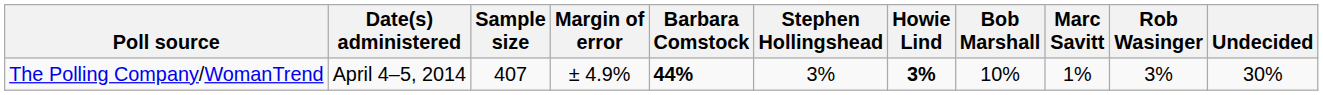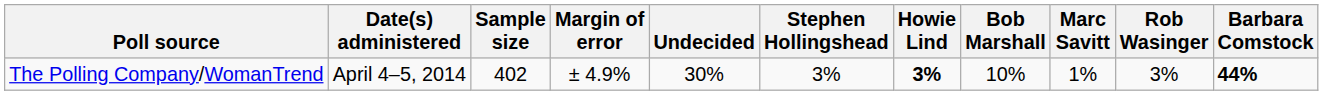columns swapped: Barbara Comstock <-> Undecided
The Polling Company/WomanTrend | Sample size: 407 -> 402
